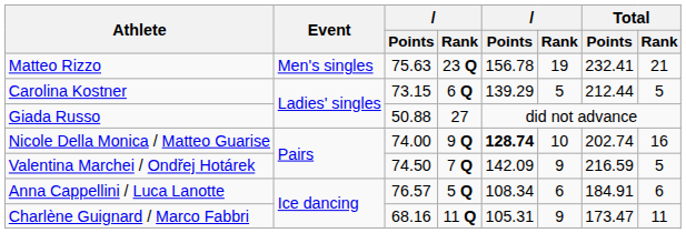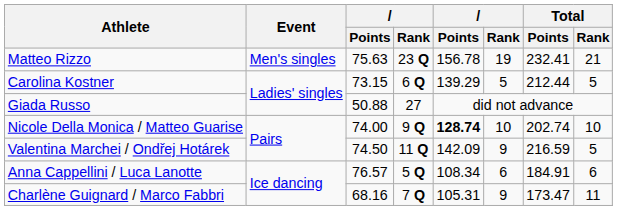Nicole Della Monica / Matteo Guarise | Total / Rank: 16 -> 10
Valentina Marchei / Ondřej Hotárek | column 4: 7 Q -> 11 Q
Charlène Guignard / Marco Fabbri | column 4: 11 Q -> 7 Q
